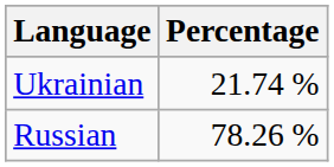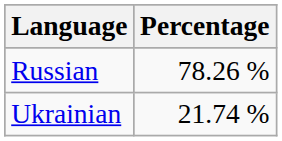rows swapped: Russian <-> Ukrainian
